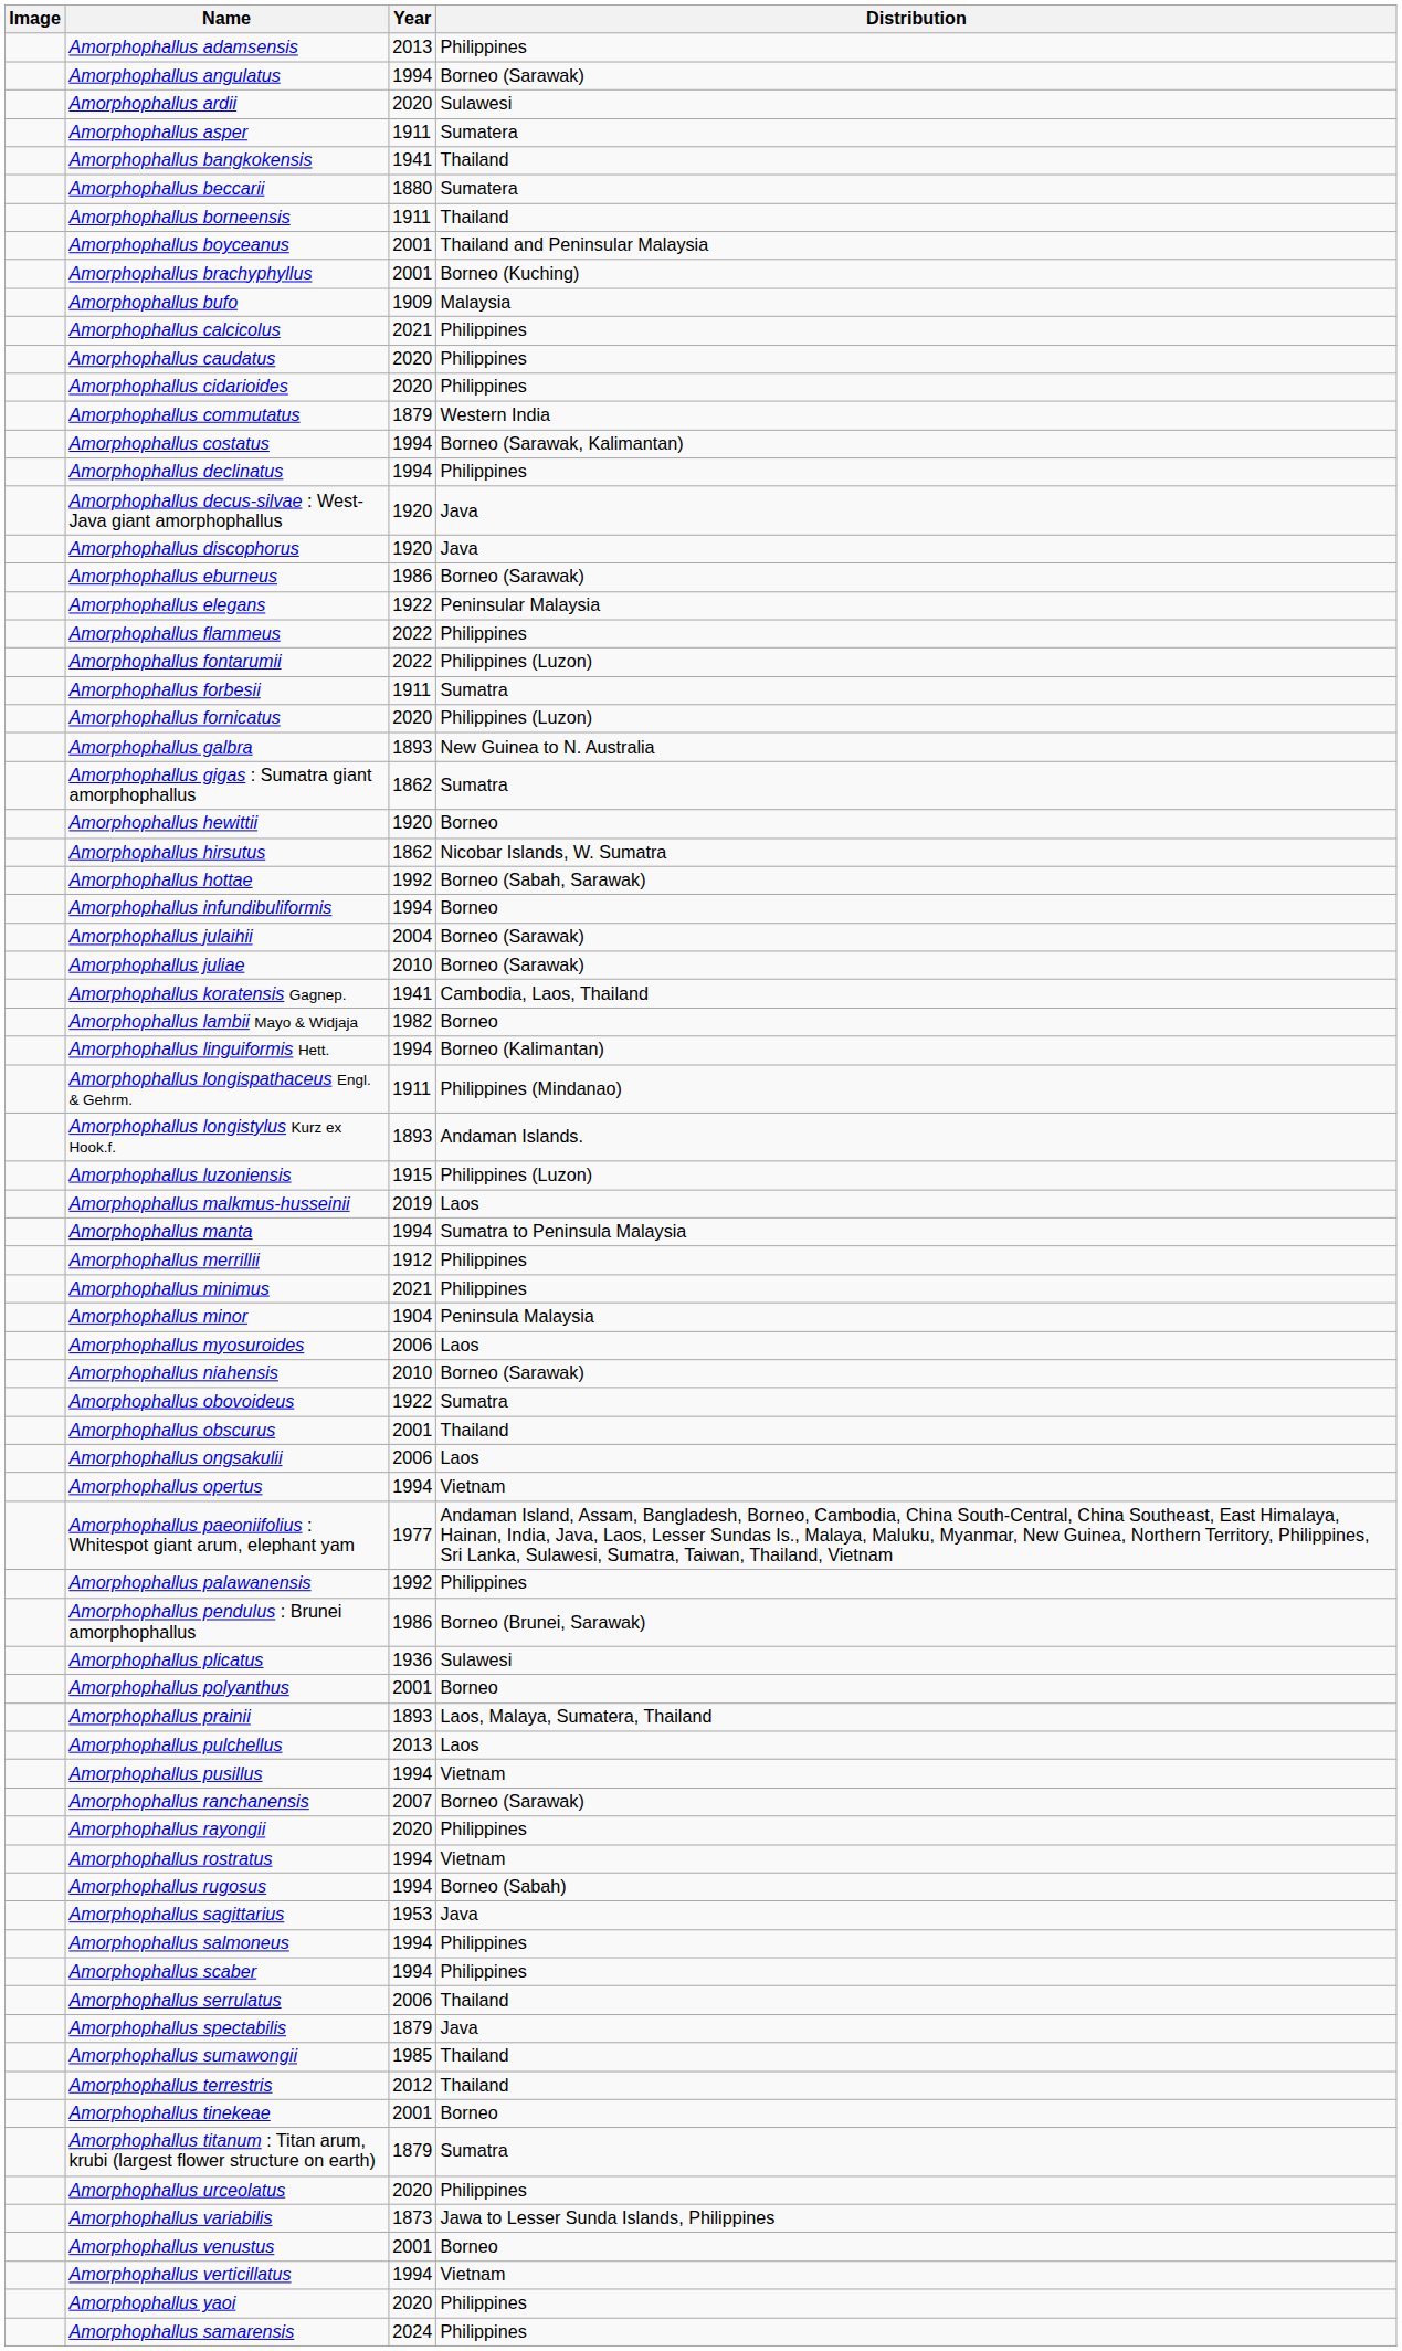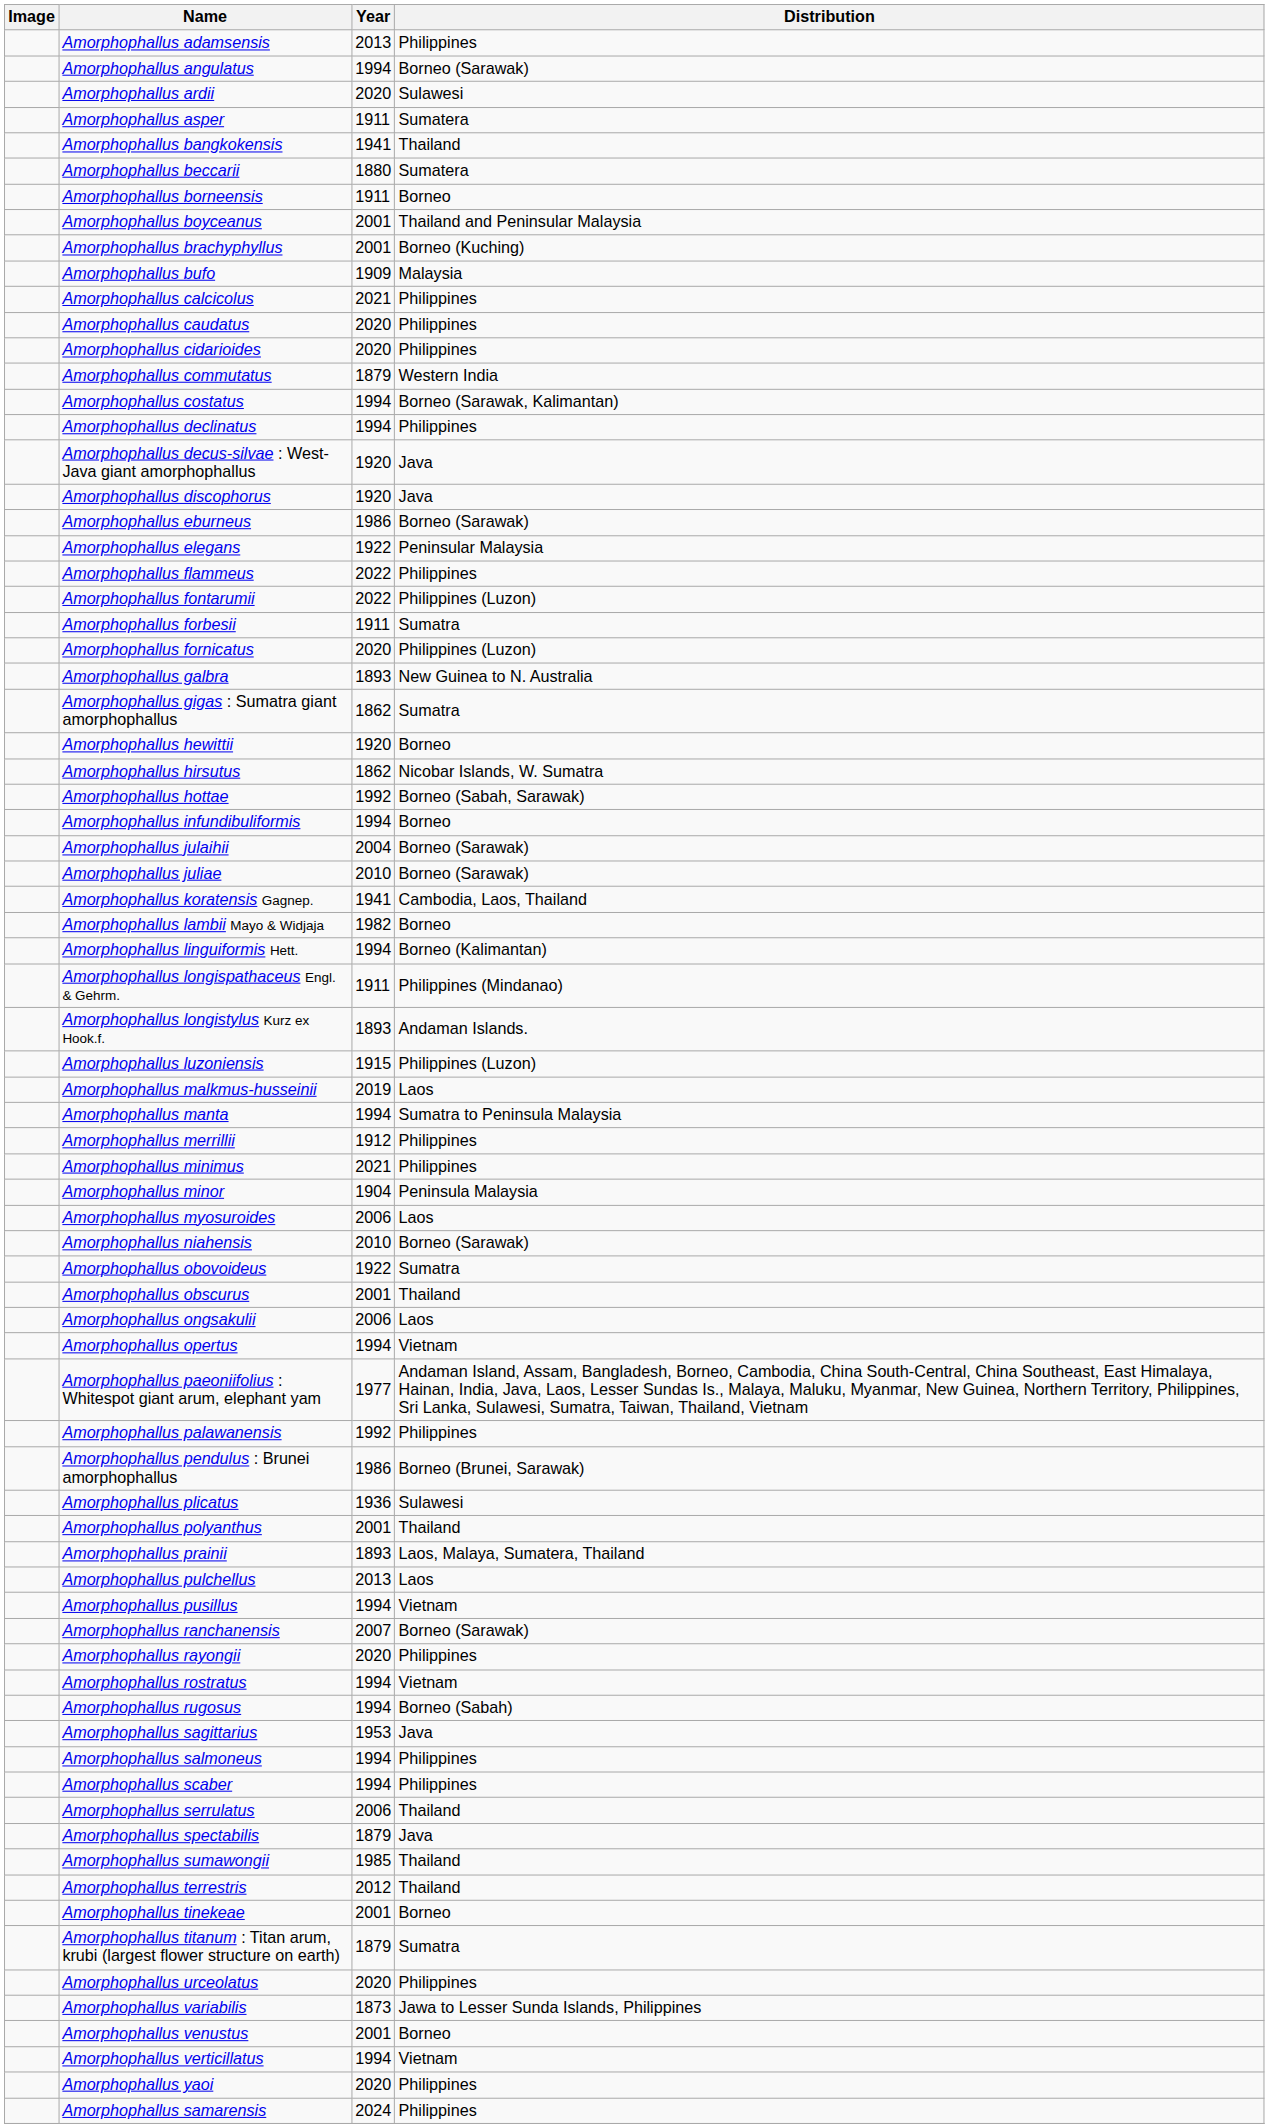Amorphophallus borneensis | Distribution: Thailand -> Borneo
Amorphophallus polyanthus | Distribution: Borneo -> Thailand
